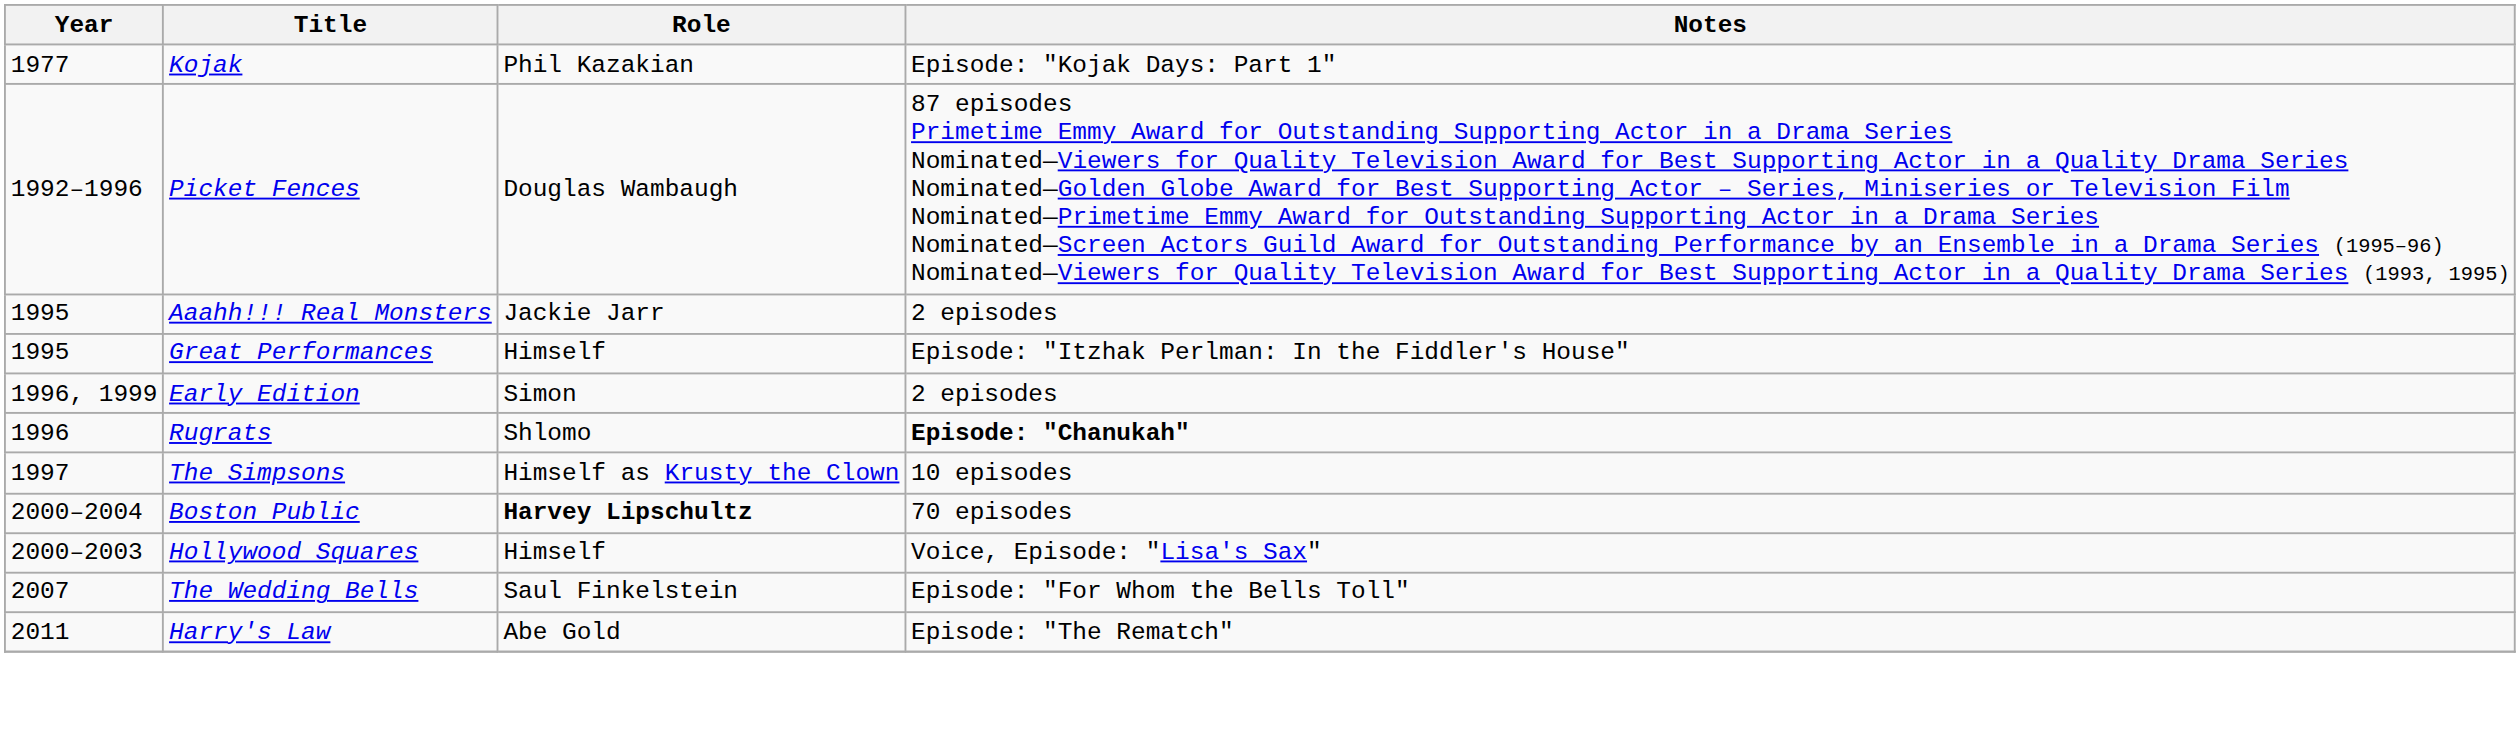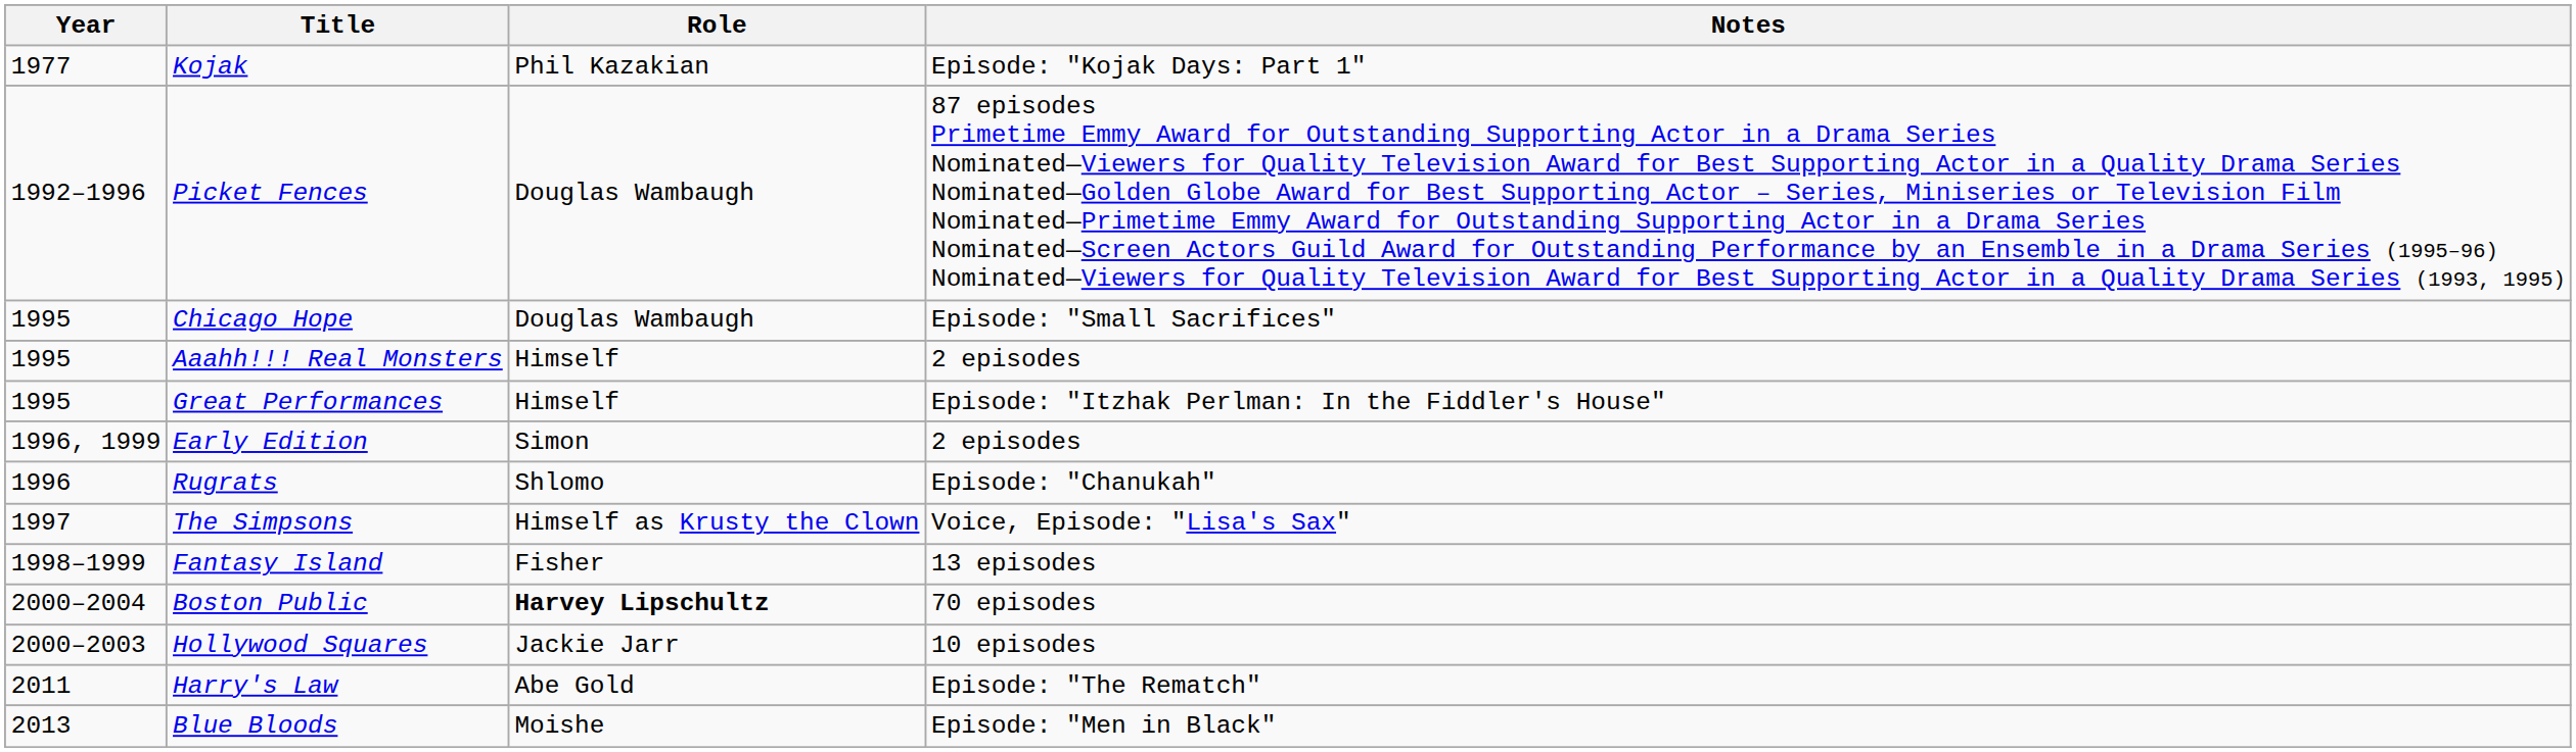+ row: 1995 | Chicago Hope | Douglas Wambaugh | Episode: "Small Sacrifices"
Aaahh!!! Real Monsters | Role: Jackie Jarr -> Himself
Rugrats | Notes: bold -> normal
The Simpsons | Notes: 10 episodes -> Voice, Episode: "Lisa's Sax"
+ row: 1998–1999 | Fantasy Island | Fisher | 13 episodes
Hollywood Squares | Role: Himself -> Jackie Jarr
Hollywood Squares | Notes: Voice, Episode: "Lisa's Sax" -> 10 episodes
- row: 2007 | The Wedding Bells | Saul Finkelstein | Episode: "For Whom the Bells Toll"
+ row: 2013 | Blue Bloods | Moishe | Episode: "Men in Black"
